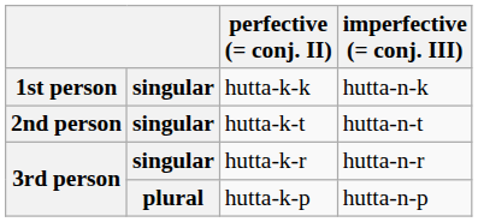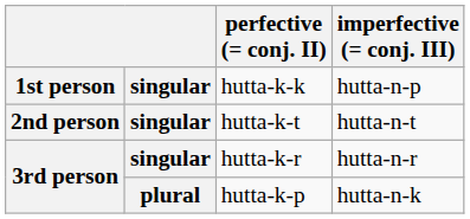hutta-k-k | imperfective (= conj. III): hutta-n-k -> hutta-n-p
hutta-k-p | imperfective (= conj. III): hutta-n-p -> hutta-n-k
